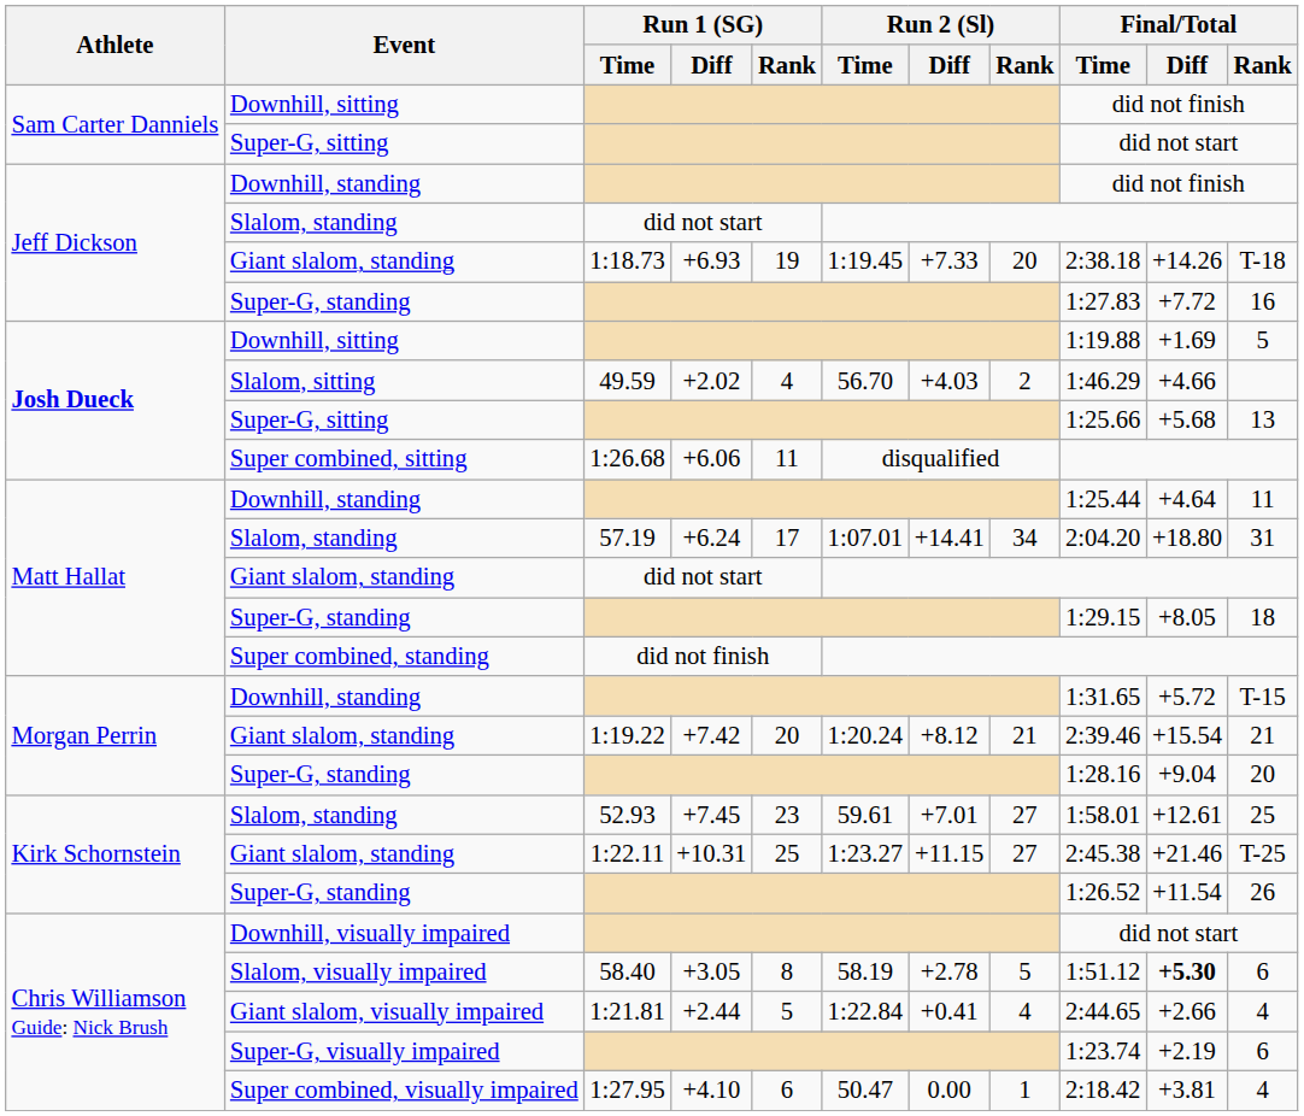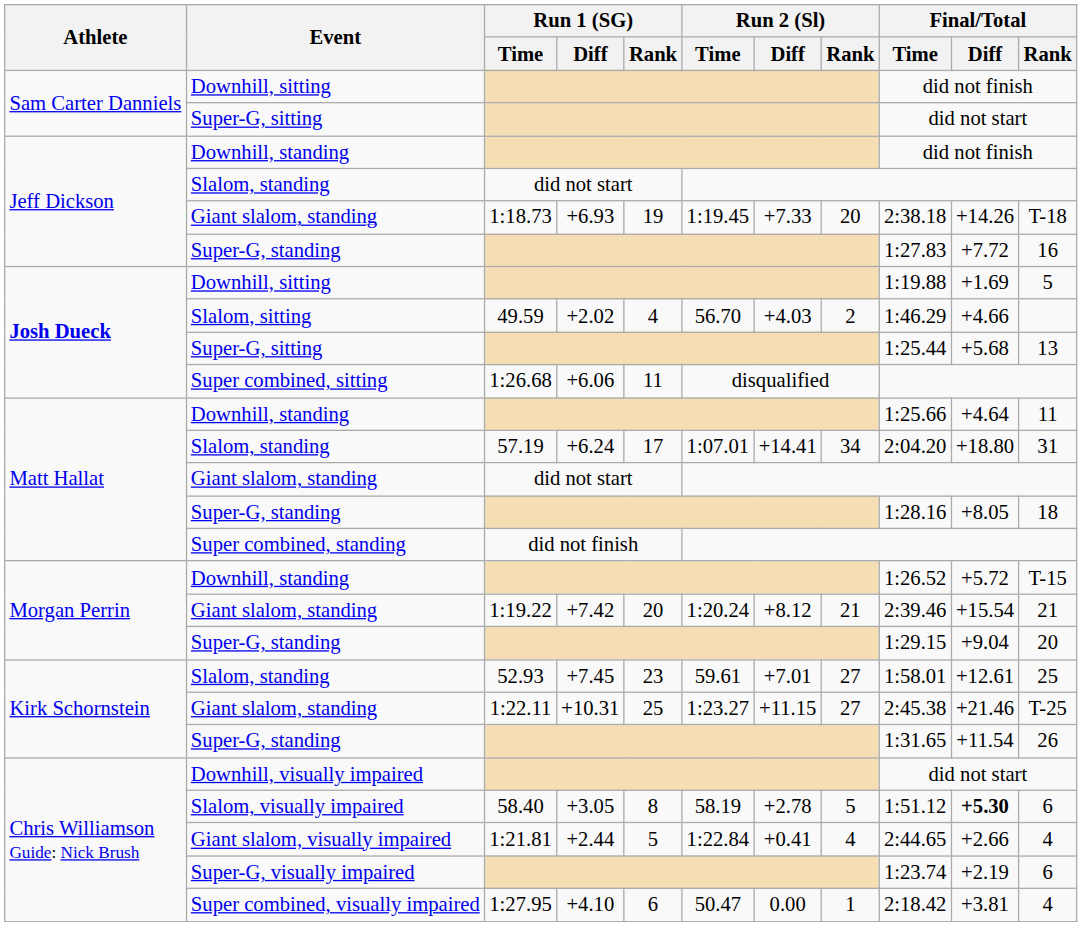Josh Dueck / Super-G, sitting | Final/Total / Time: 1:25.66 -> 1:25.44
Matt Hallat / Downhill, standing | Final/Total / Time: 1:25.44 -> 1:25.66
Matt Hallat / Super-G, standing | Final/Total / Time: 1:29.15 -> 1:28.16
Morgan Perrin / Downhill, standing | Final/Total / Time: 1:31.65 -> 1:26.52
Morgan Perrin / Super-G, standing | Final/Total / Time: 1:28.16 -> 1:29.15
Kirk Schornstein / Super-G, standing | Final/Total / Time: 1:26.52 -> 1:31.65
